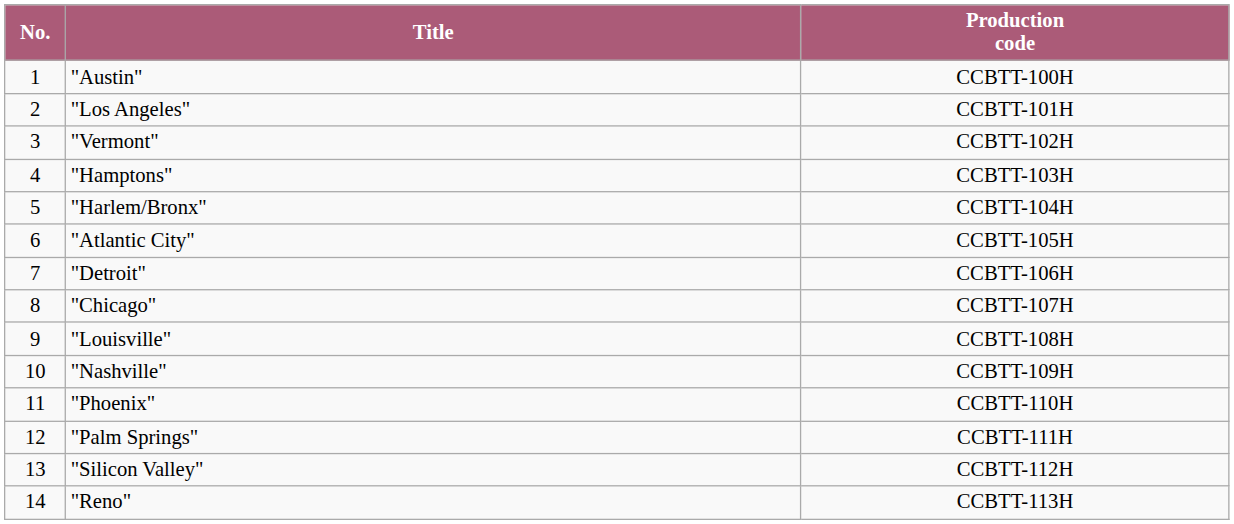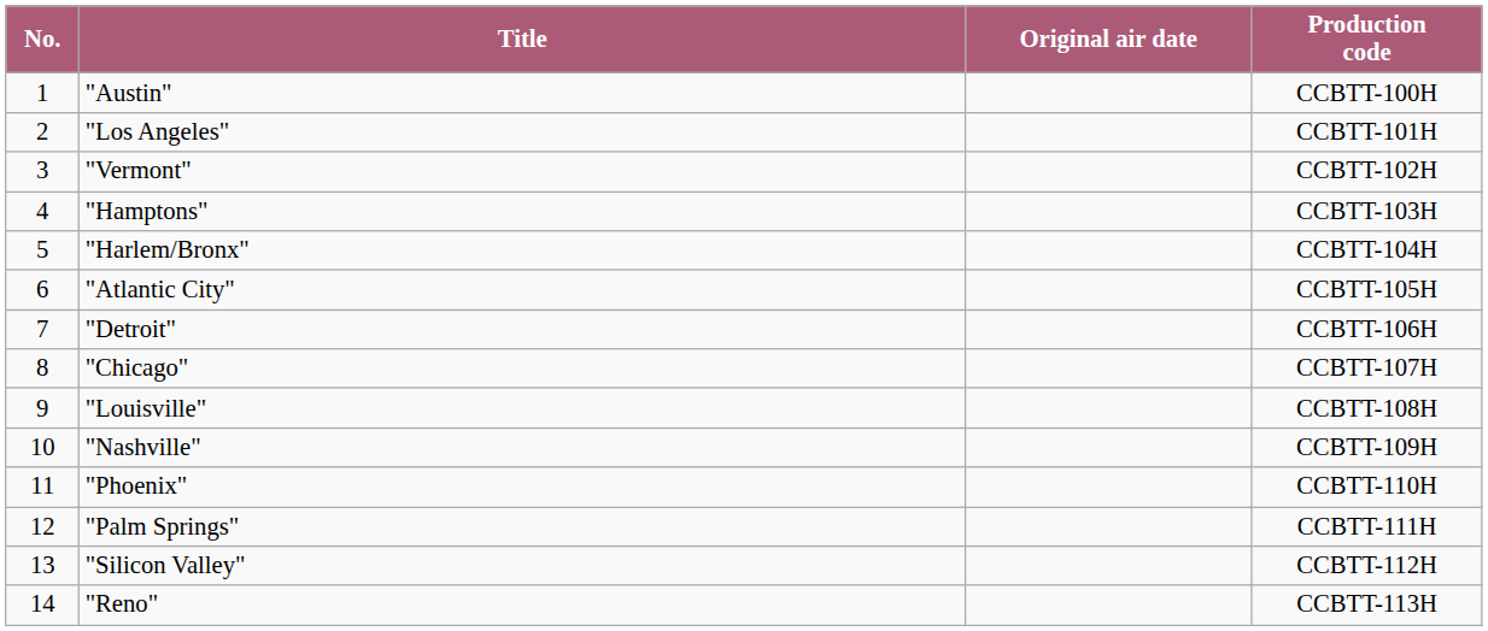+ column: Original air date
